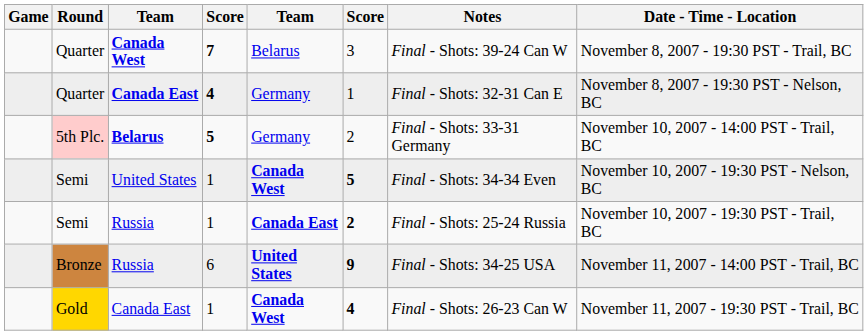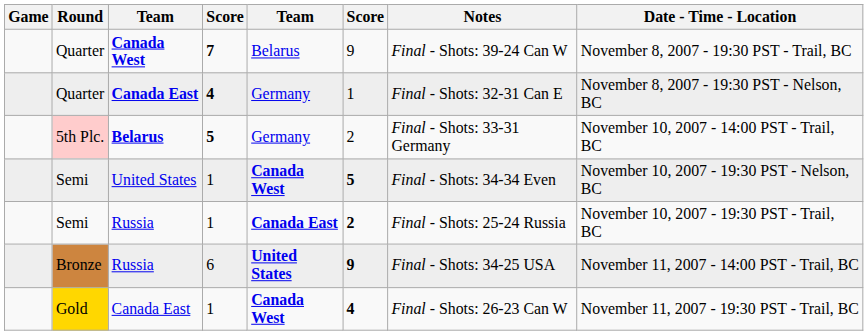Quarter / Canada West | column 6: 3 -> 9
